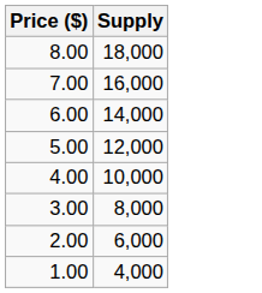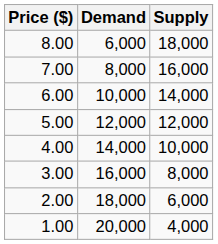+ column: Demand | 6,000 | 8,000 | 10,000 | 12,000 | 14,000 | 16,000 | 18,000 | 20,000
